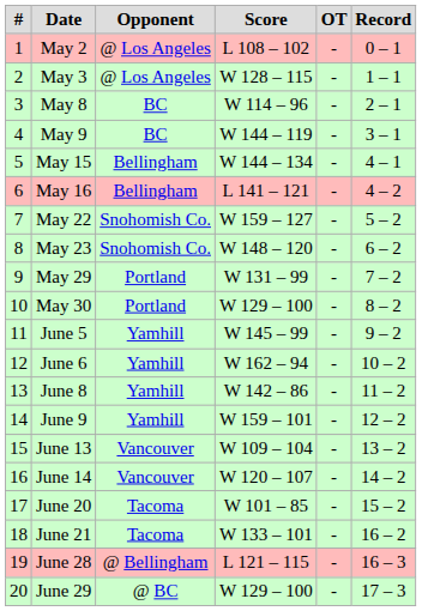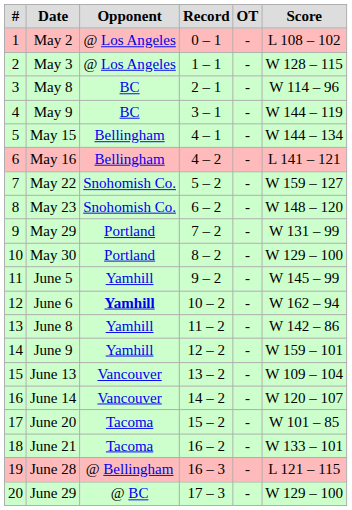columns swapped: Score <-> Record
June 6 | Opponent: normal -> bold
